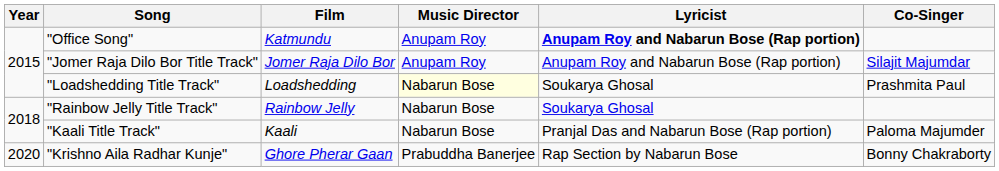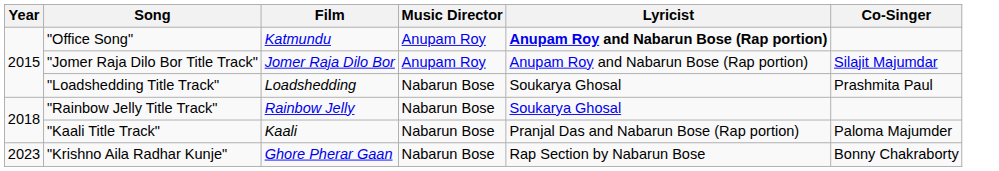"Loadshedding Title Track" | Music Director: lightyellow background -> no background
"Krishno Aila Radhar Kunje" | Year: 2020 -> 2023
"Krishno Aila Radhar Kunje" | Music Director: Prabuddha Banerjee -> Nabarun Bose
